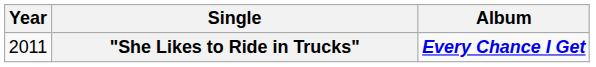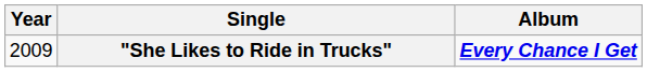"She Likes to Ride in Trucks" | Year: 2011 -> 2009
